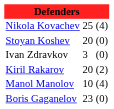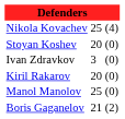Kiril Rakarov | column 3: (2) -> (0)
Manol Manolov | column 2: 10 -> 25
Manol Manolov | column 3: (4) -> (0)
Boris Gaganelov | column 2: 23 -> 21
Boris Gaganelov | column 3: (0) -> (2)
